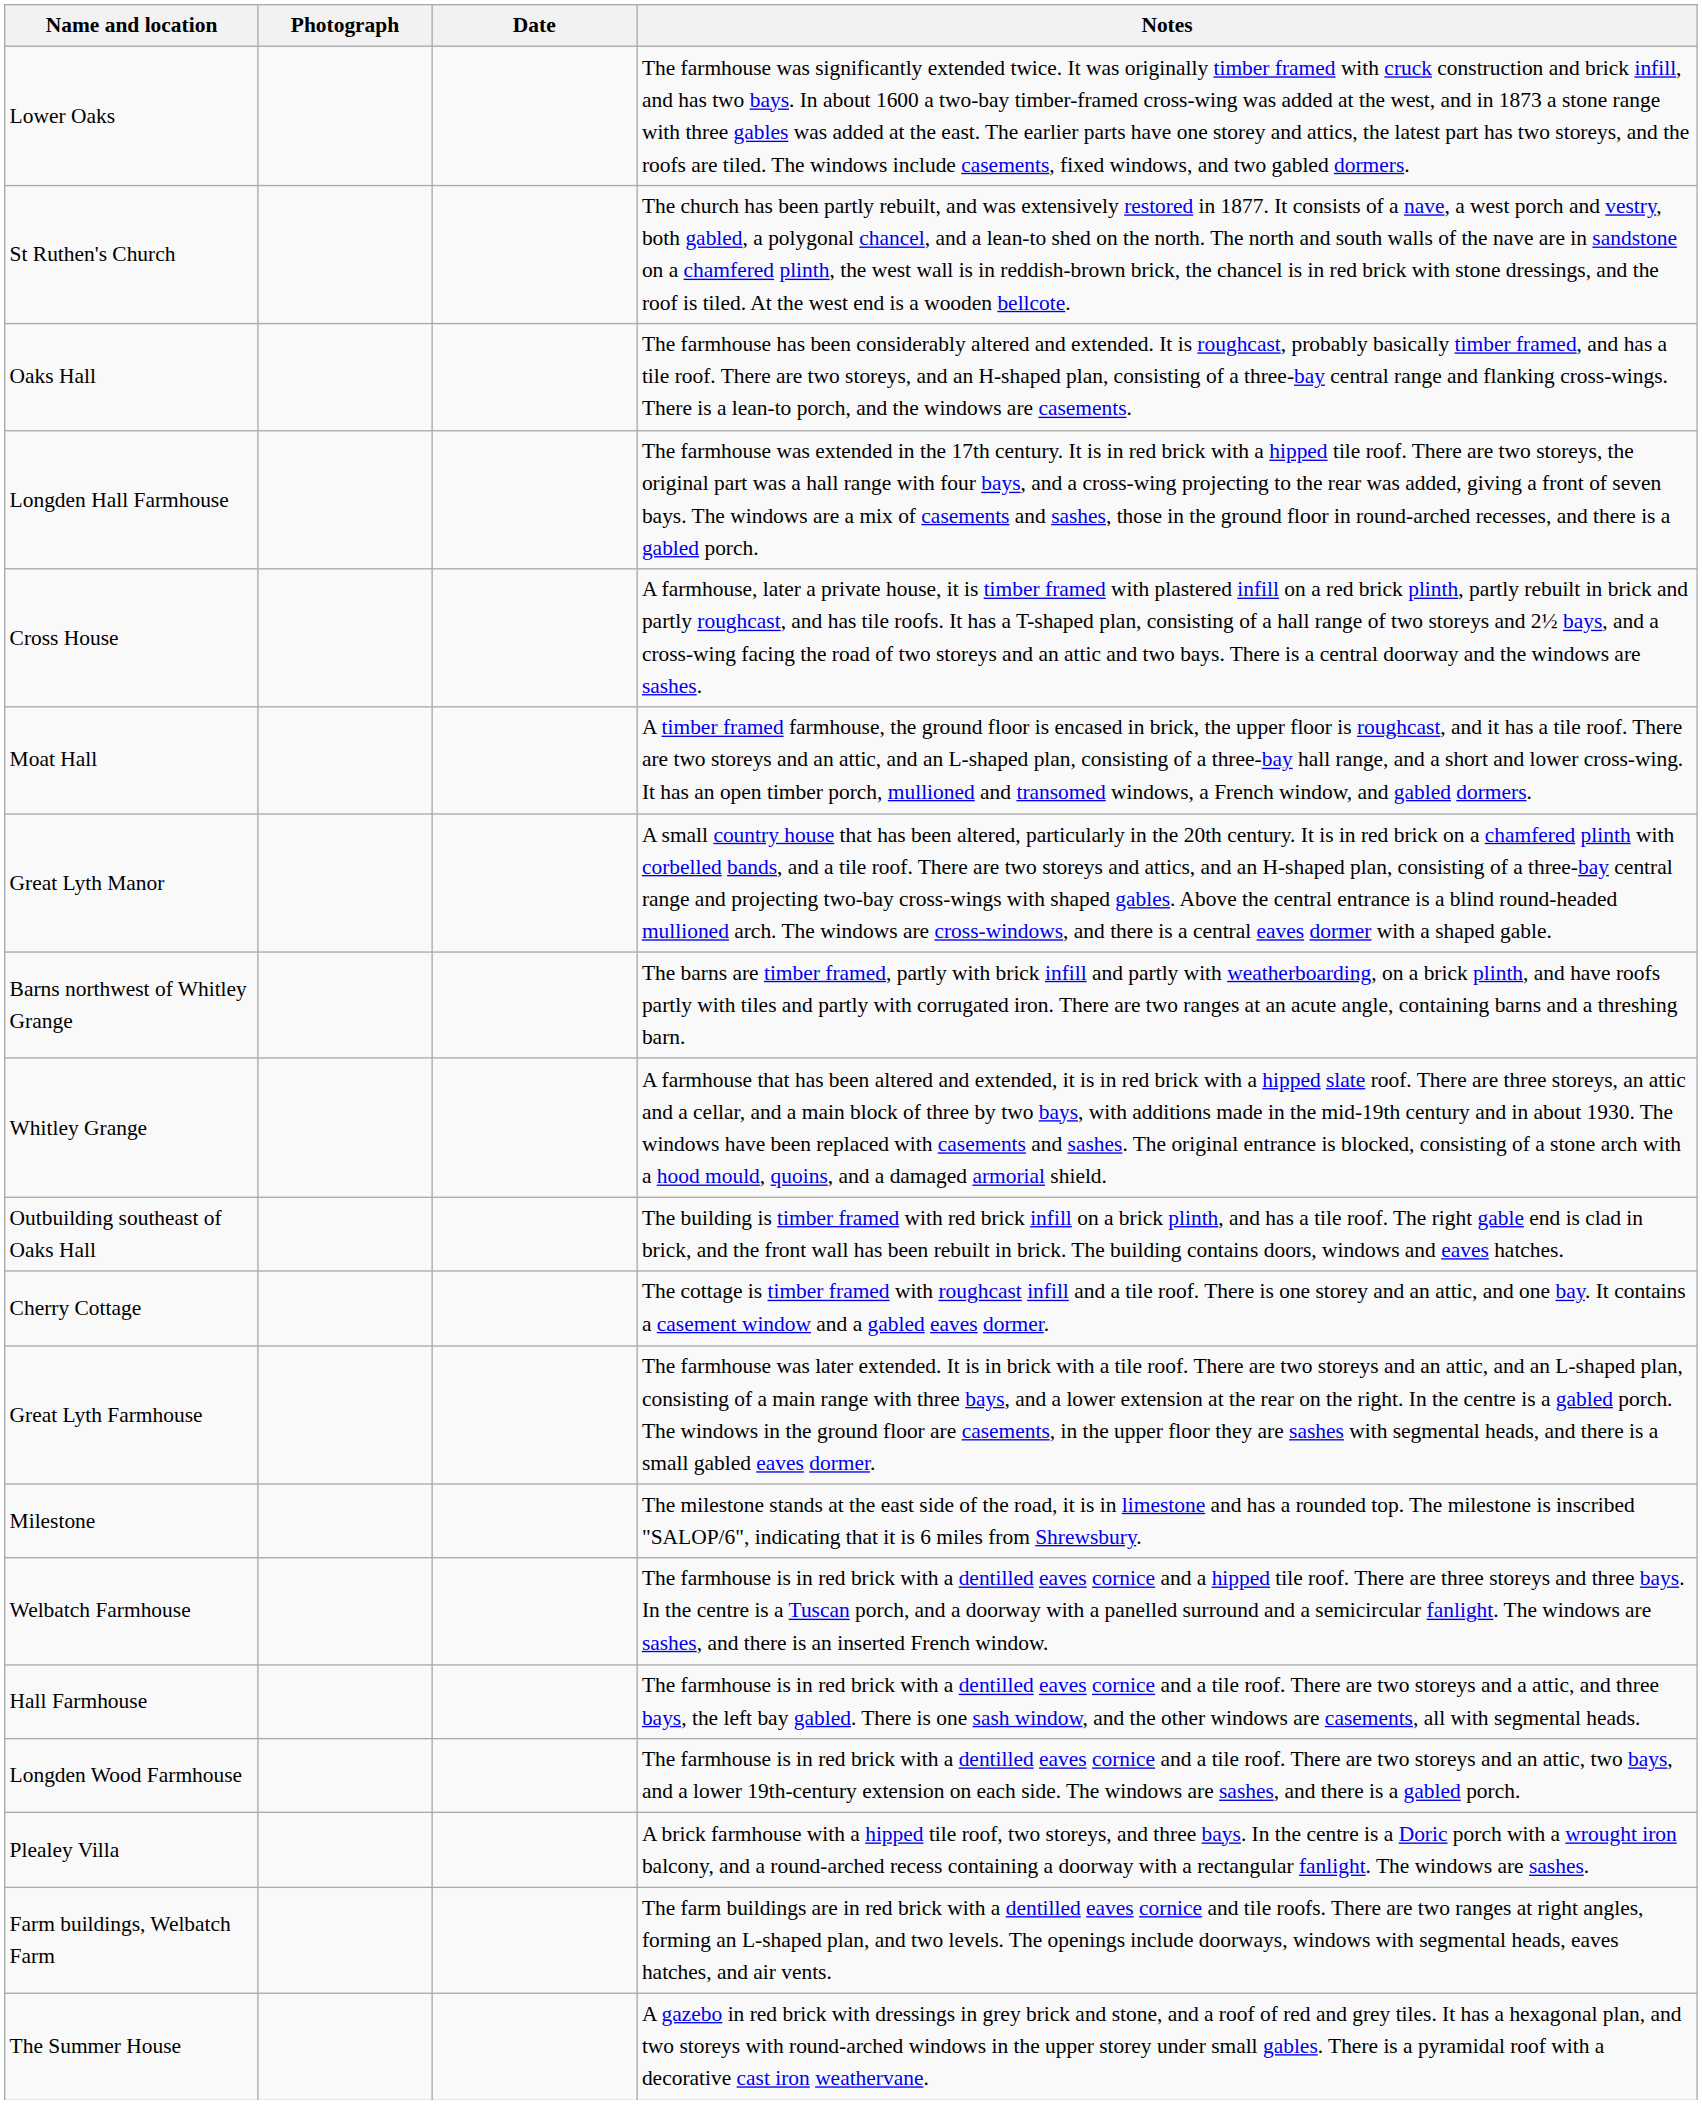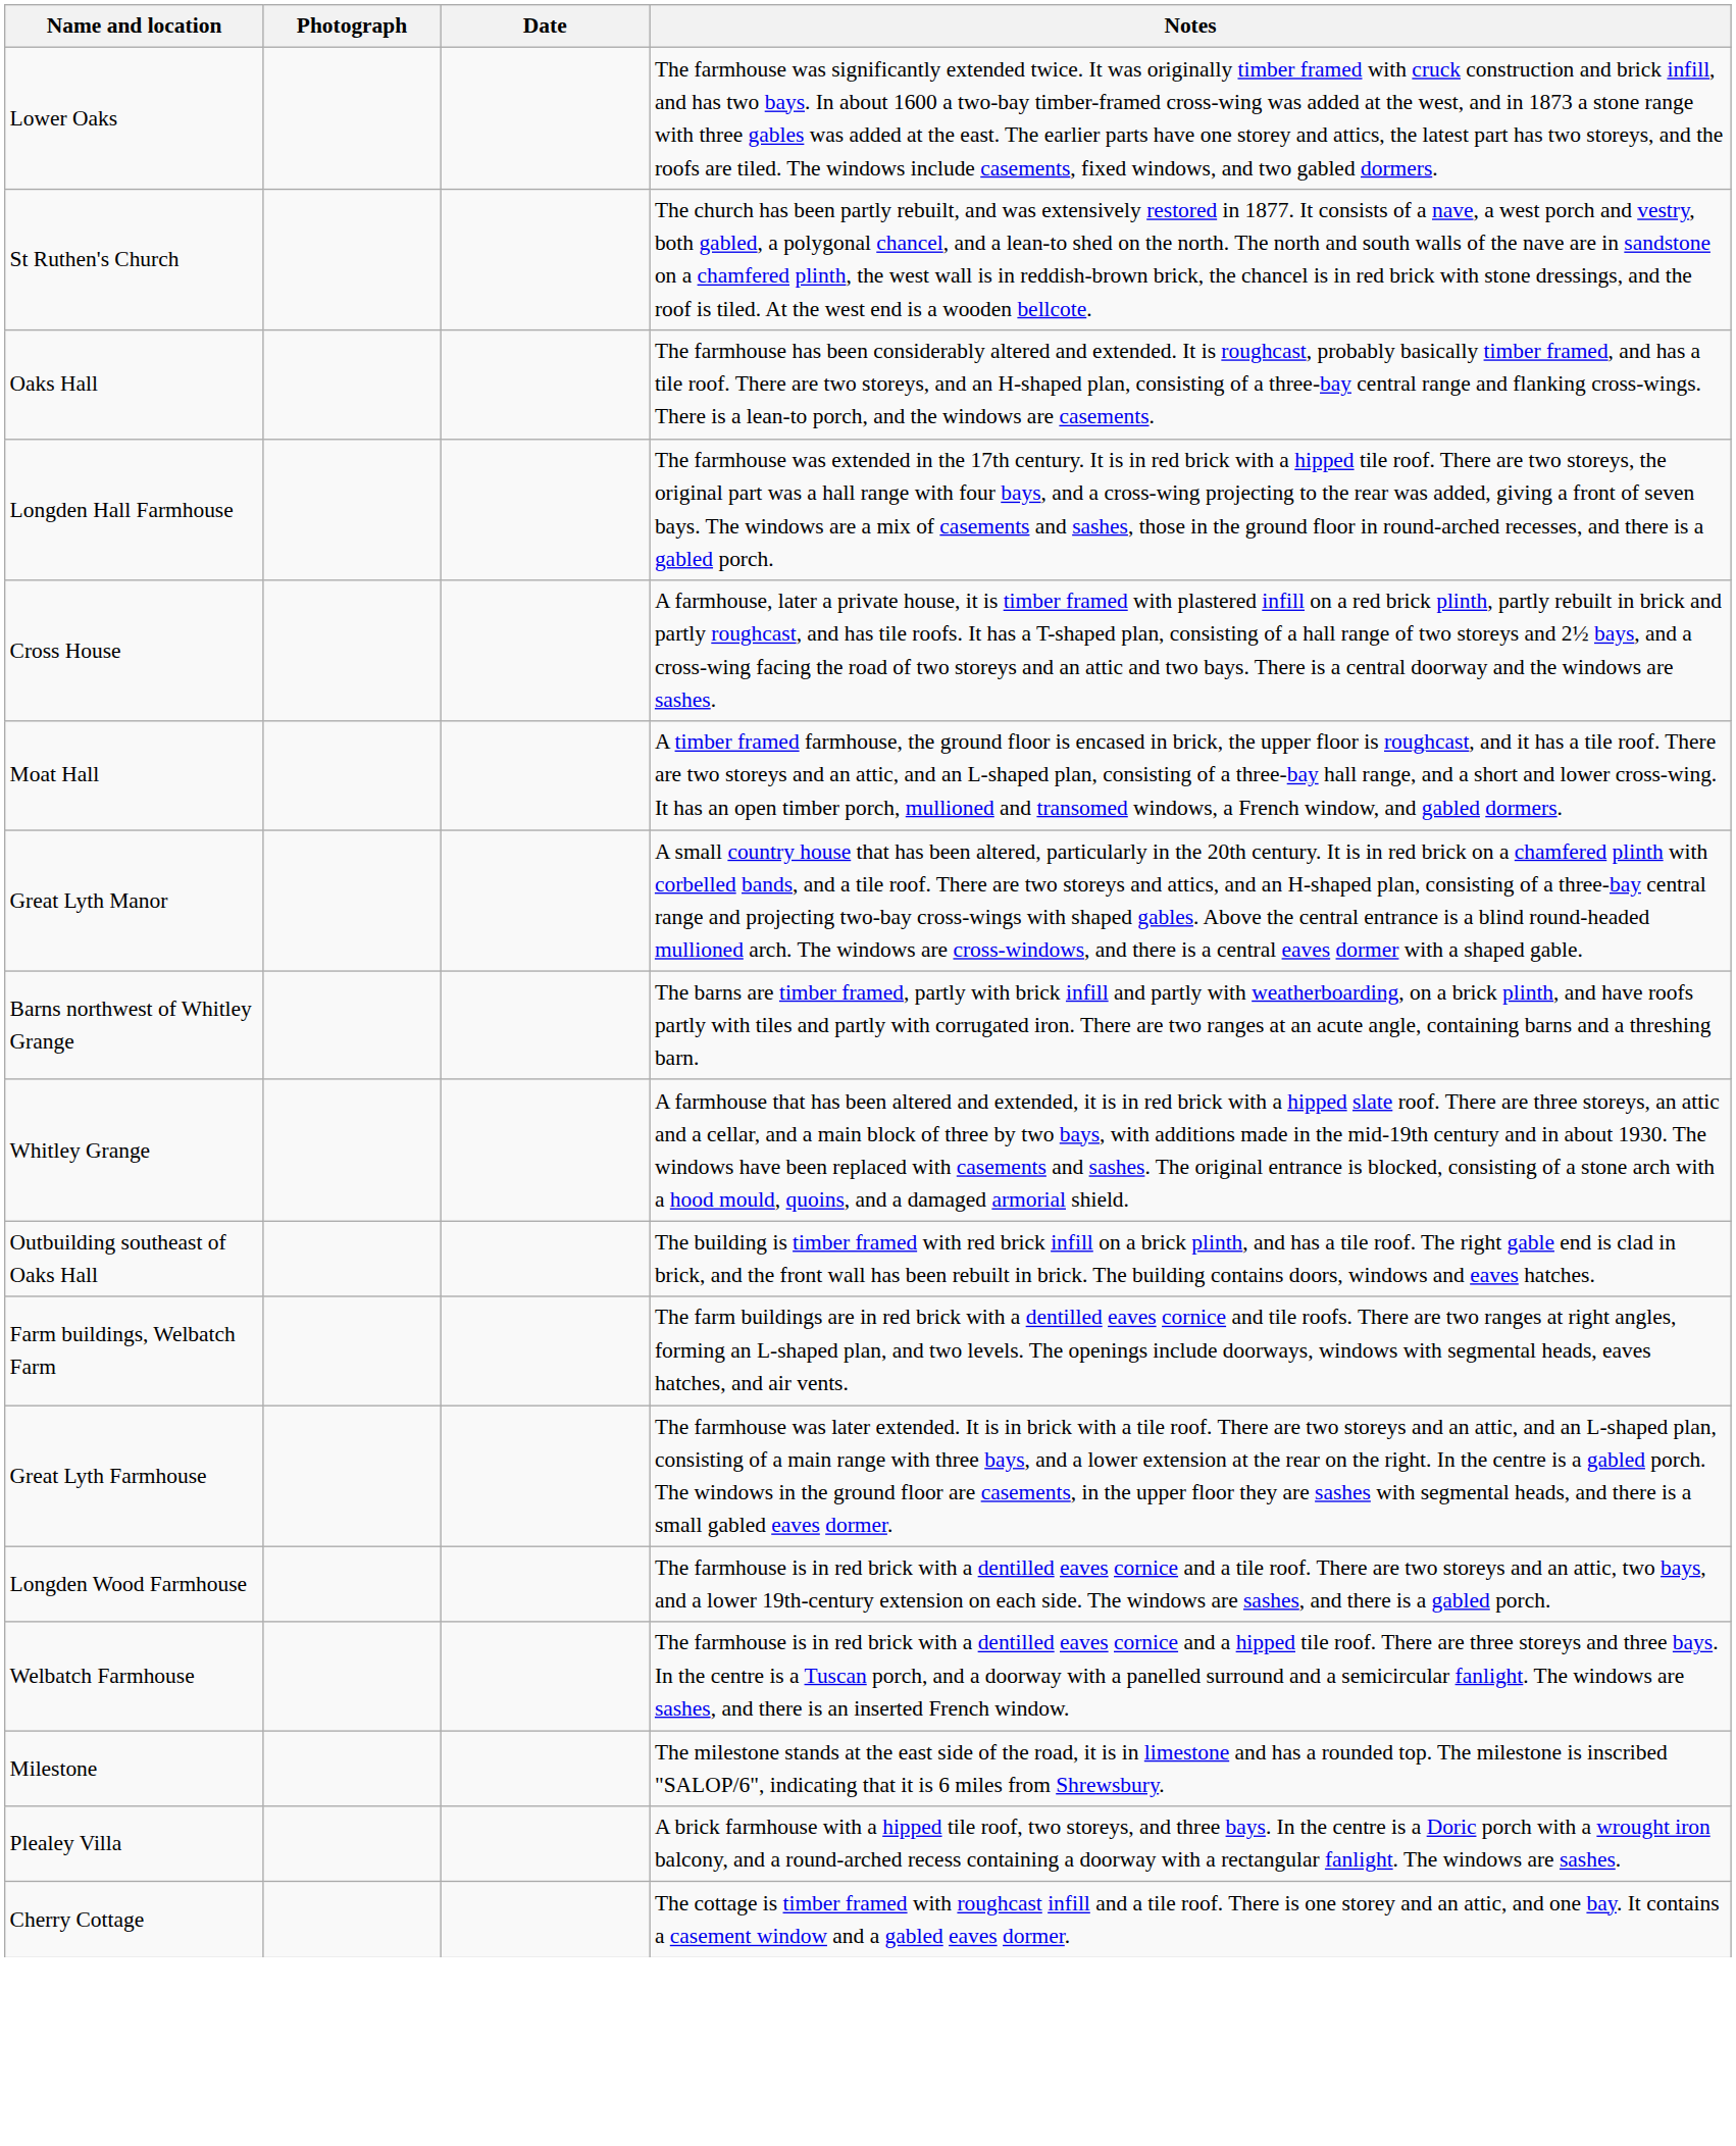rows swapped: Cherry Cottage <-> Farm buildings, Welbatch Farm
rows swapped: Longden Wood Farmhouse <-> Milestone
- row: Hall Farmhouse | The farmhouse is in red brick with a dentilled eaves cornice and a tile roof. There are two storeys and a attic, and three bays, the left bay gabled. There is one sash window, and the other windows are casements, all with segmental heads.
- row: The Summer House | A gazebo in red brick with dressings in grey brick and stone, and a roof of red and grey tiles. It has a hexagonal plan, and two storeys with round-arched windows in the upper storey under small gables. There is a pyramidal roof with a decorative cast iron weathervane.
